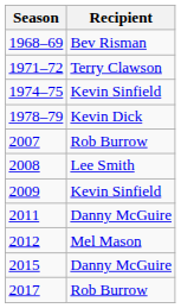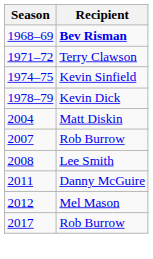1968–69 | Recipient: normal -> bold
+ row: 2004 | Matt Diskin
- row: 2009 | Kevin Sinfield
- row: 2015 | Danny McGuire
